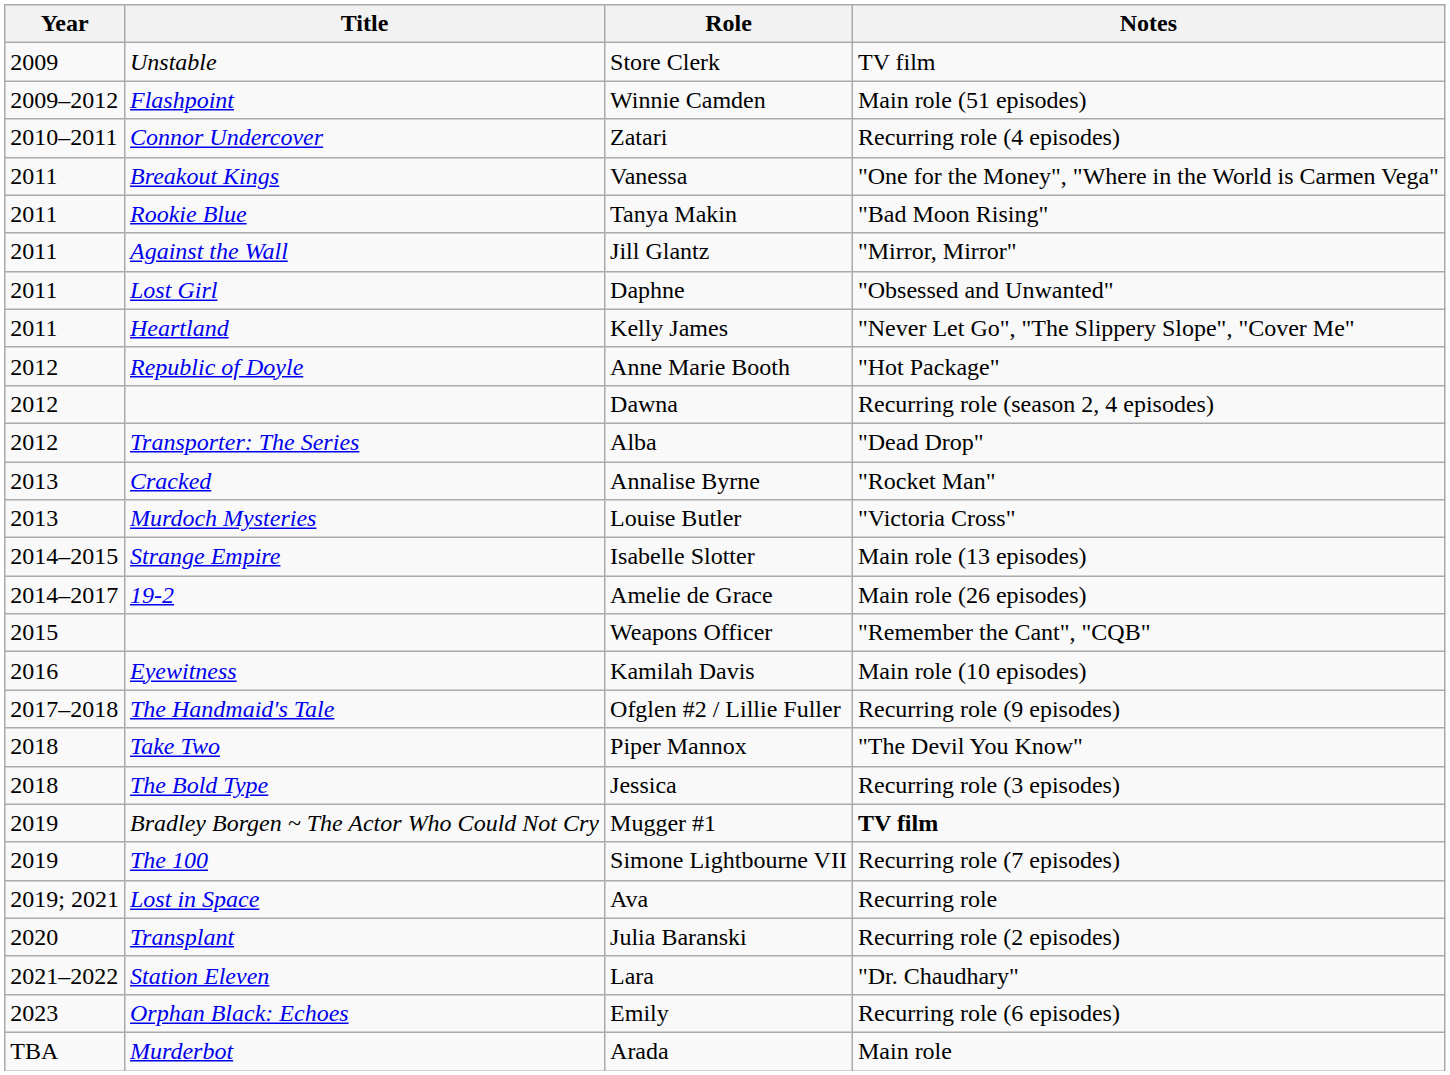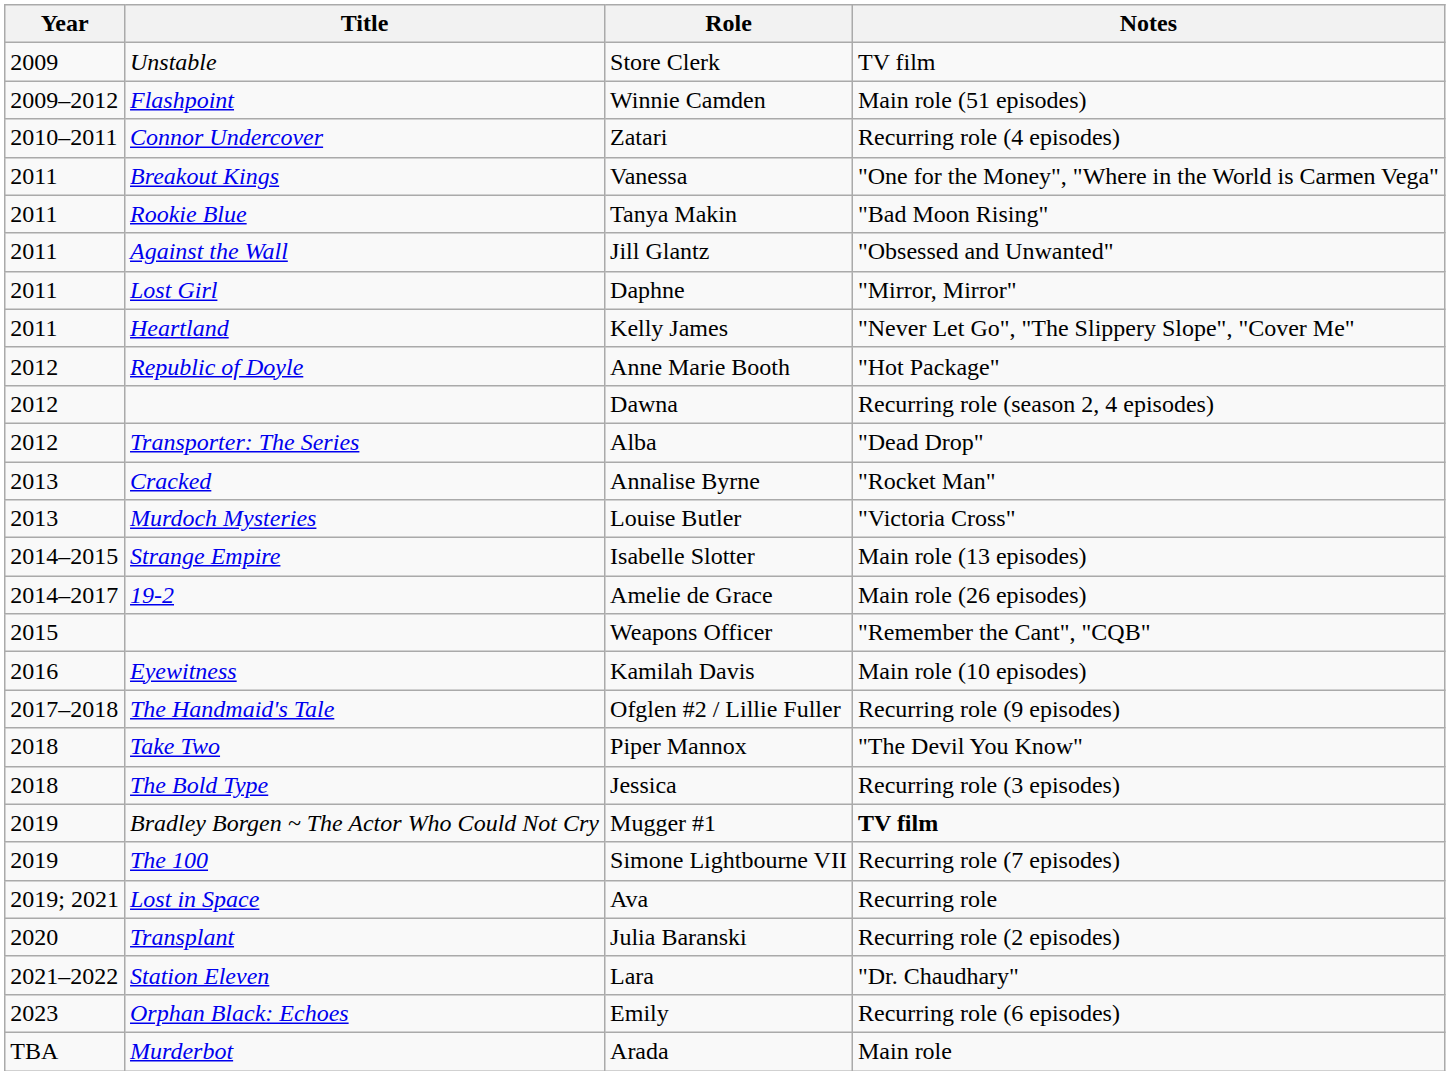Jill Glantz | Notes: "Mirror, Mirror" -> "Obsessed and Unwanted"
Daphne | Notes: "Obsessed and Unwanted" -> "Mirror, Mirror"
